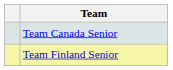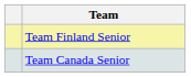rows swapped: Team Finland Senior <-> Team Canada Senior
